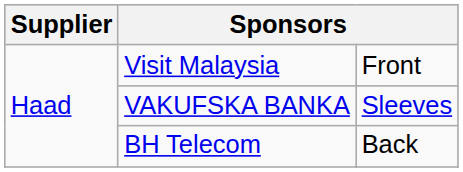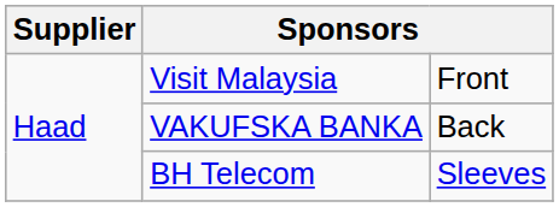VAKUFSKA BANKA | column 3: Sleeves -> Back
BH Telecom | column 3: Back -> Sleeves
